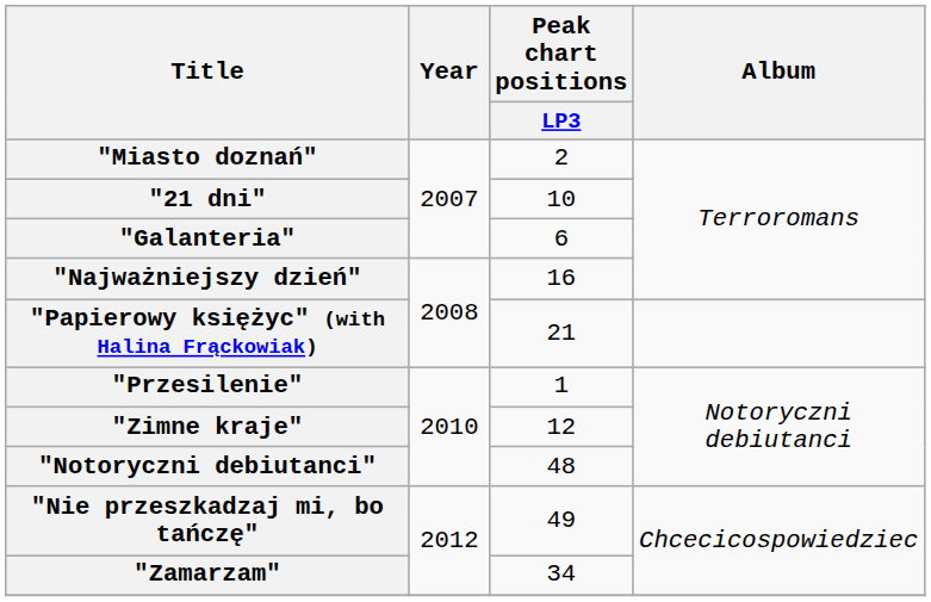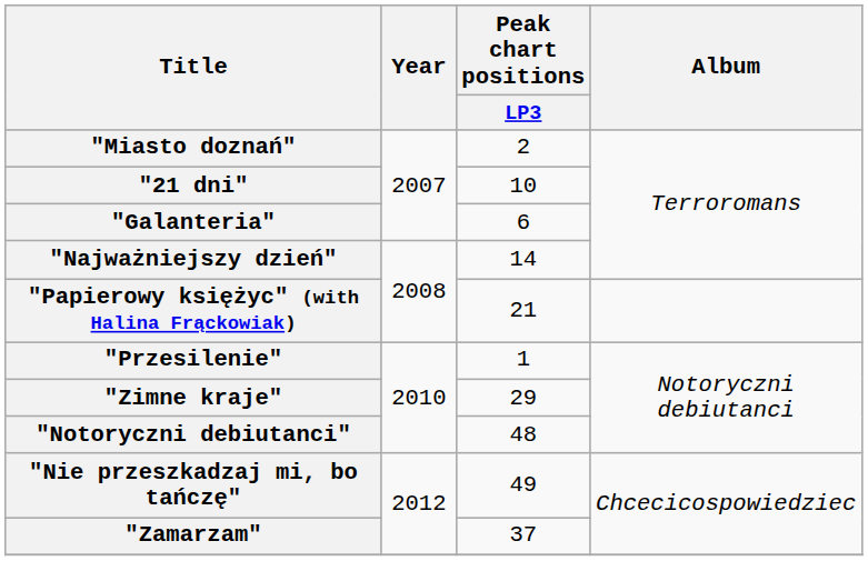"Najważniejszy dzień" | Peak chart positions / LP3: 16 -> 14
"Zimne kraje" | Peak chart positions / LP3: 12 -> 29
"Zamarzam" | Peak chart positions / LP3: 34 -> 37
